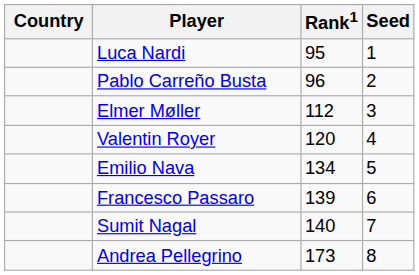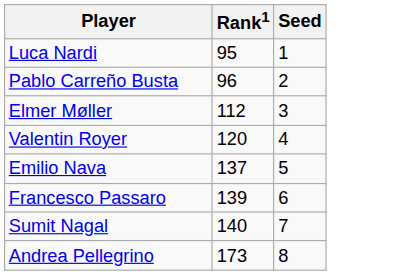- column: Country
Emilio Nava | Rank1: 134 -> 137
